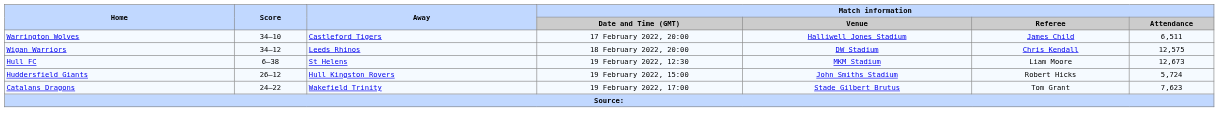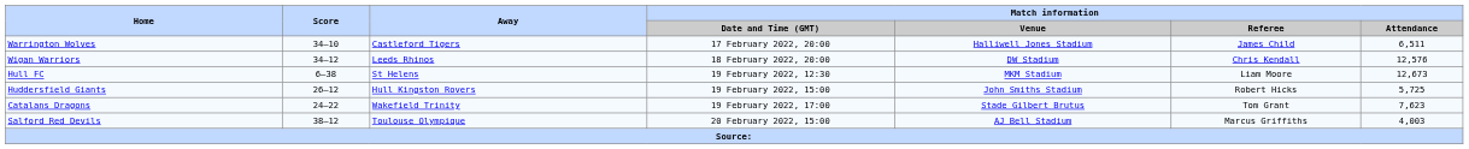Wigan Warriors | Match information / Attendance: 12,575 -> 12,576
Huddersfield Giants | Match information / Attendance: 5,724 -> 5,725
+ row: Salford Red Devils | 38–12 | Toulouse Olympique | 20 February 2022, 15:00 | AJ Bell Stadium | Marcus Griffiths | 4,003
